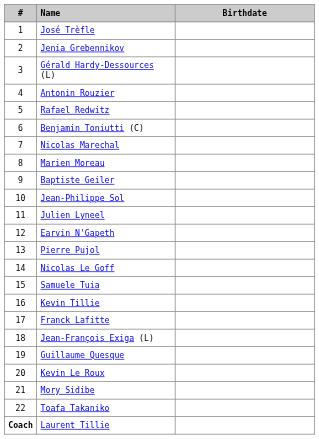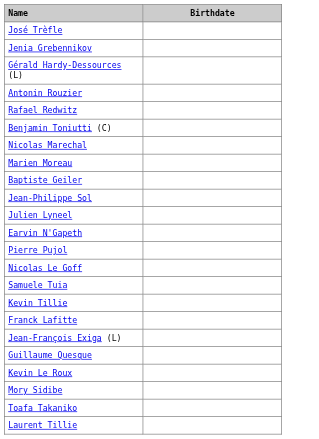- column: # | 1 | 2 | 3 | 4 | 5 | 6 | 7 | 8 | 9 | 10 | 11 | 12 | 13 | 14 | 15 | 16 | 17 | 18 | 19 | 20 | 21 | 22 | Coach
